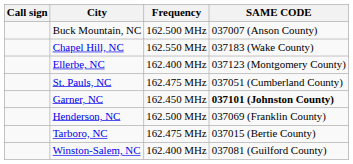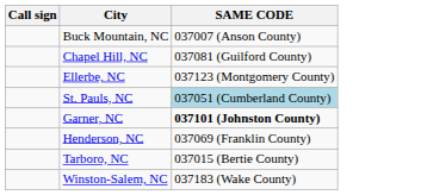- column: Frequency | 162.500 MHz | 162.550 MHz | 162.400 MHz | 162.475 MHz | 162.450 MHz | 162.500 MHz | 162.475 MHz | 162.400 MHz
Chapel Hill, NC | SAME CODE: 037183 (Wake County) -> 037081 (Guilford County)
St. Pauls, NC | SAME CODE: no background -> lightblue background
Winston-Salem, NC | SAME CODE: 037081 (Guilford County) -> 037183 (Wake County)
